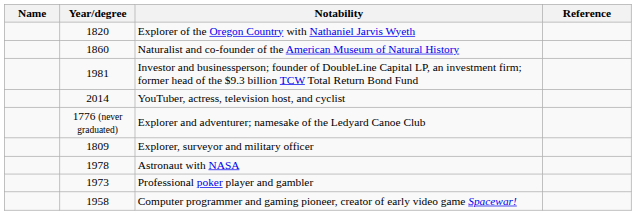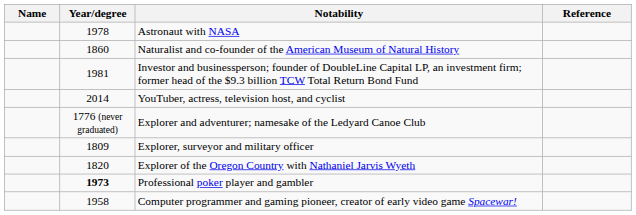rows swapped: Explorer of the Oregon Country with Nathaniel Jarvis Wyeth <-> Astronaut with NASA
Professional poker player and gambler | Year/degree: normal -> bold
